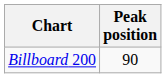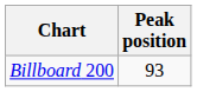Billboard 200 | Peak position: 90 -> 93
